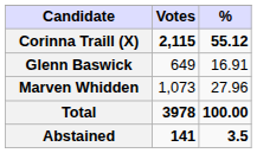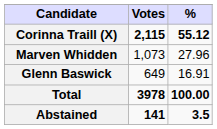rows swapped: Marven Whidden <-> Glenn Baswick
